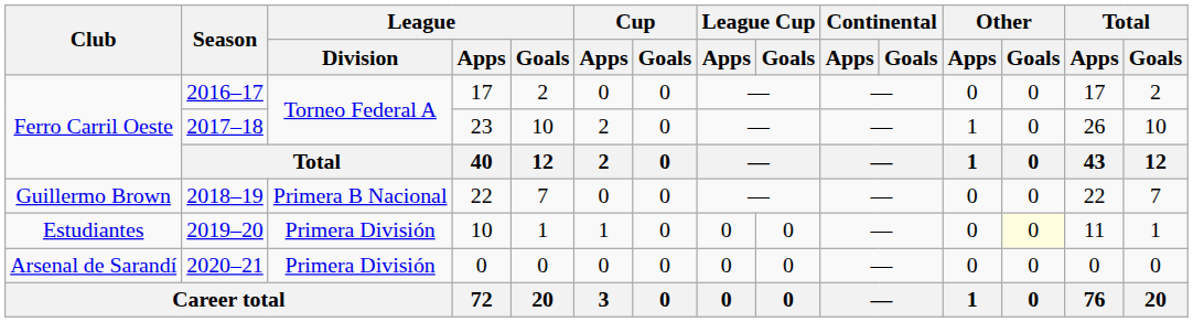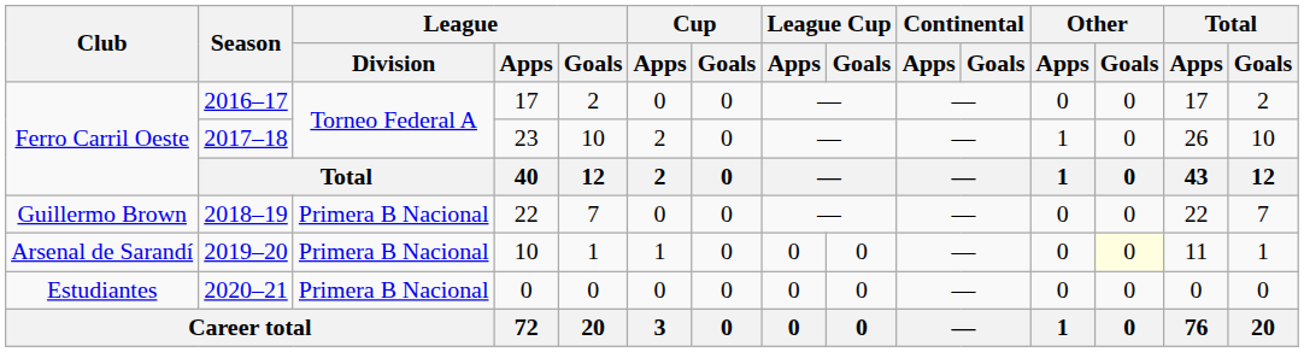2019–20 | Club: Estudiantes -> Arsenal de Sarandí
2019–20 | League / Division: Primera División -> Primera B Nacional
2020–21 | Club: Arsenal de Sarandí -> Estudiantes
2020–21 | League / Division: Primera División -> Primera B Nacional
